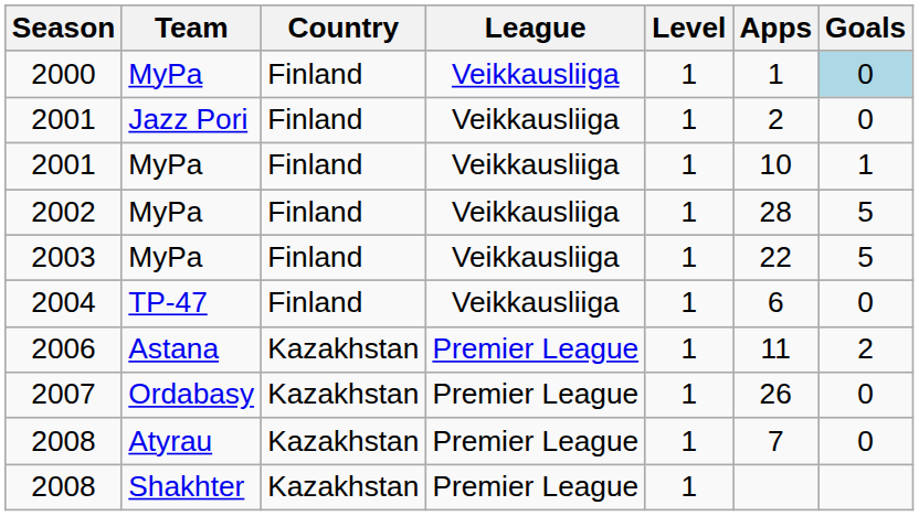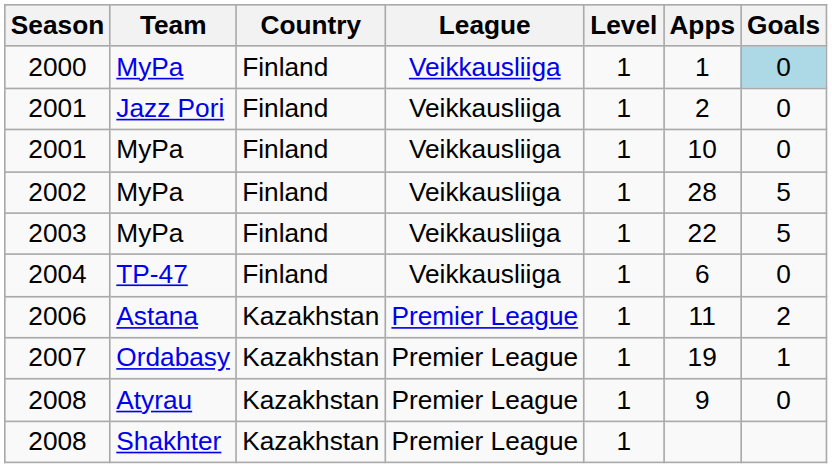2001 / MyPa | Goals: 1 -> 0
2007 | Apps: 26 -> 19
2007 | Goals: 0 -> 1
2008 / Atyrau | Apps: 7 -> 9
